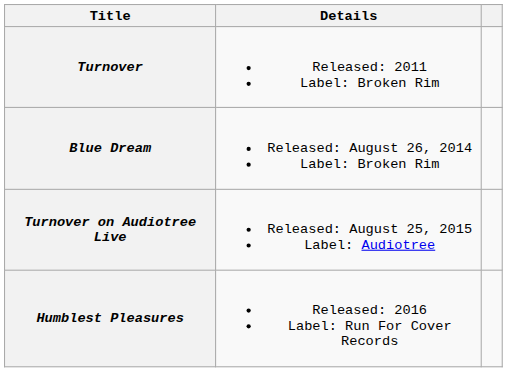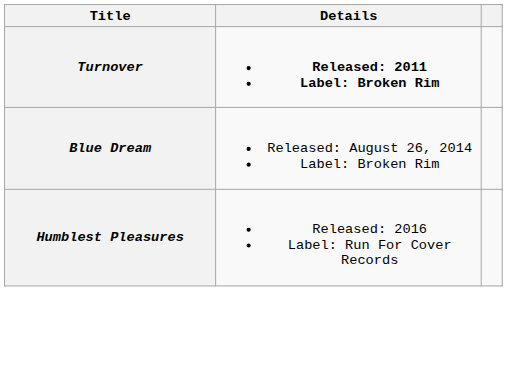Turnover | Details: normal -> bold
- row: Turnover on Audiotree Live | Released: August 25, 2015 Label: Audiotree
